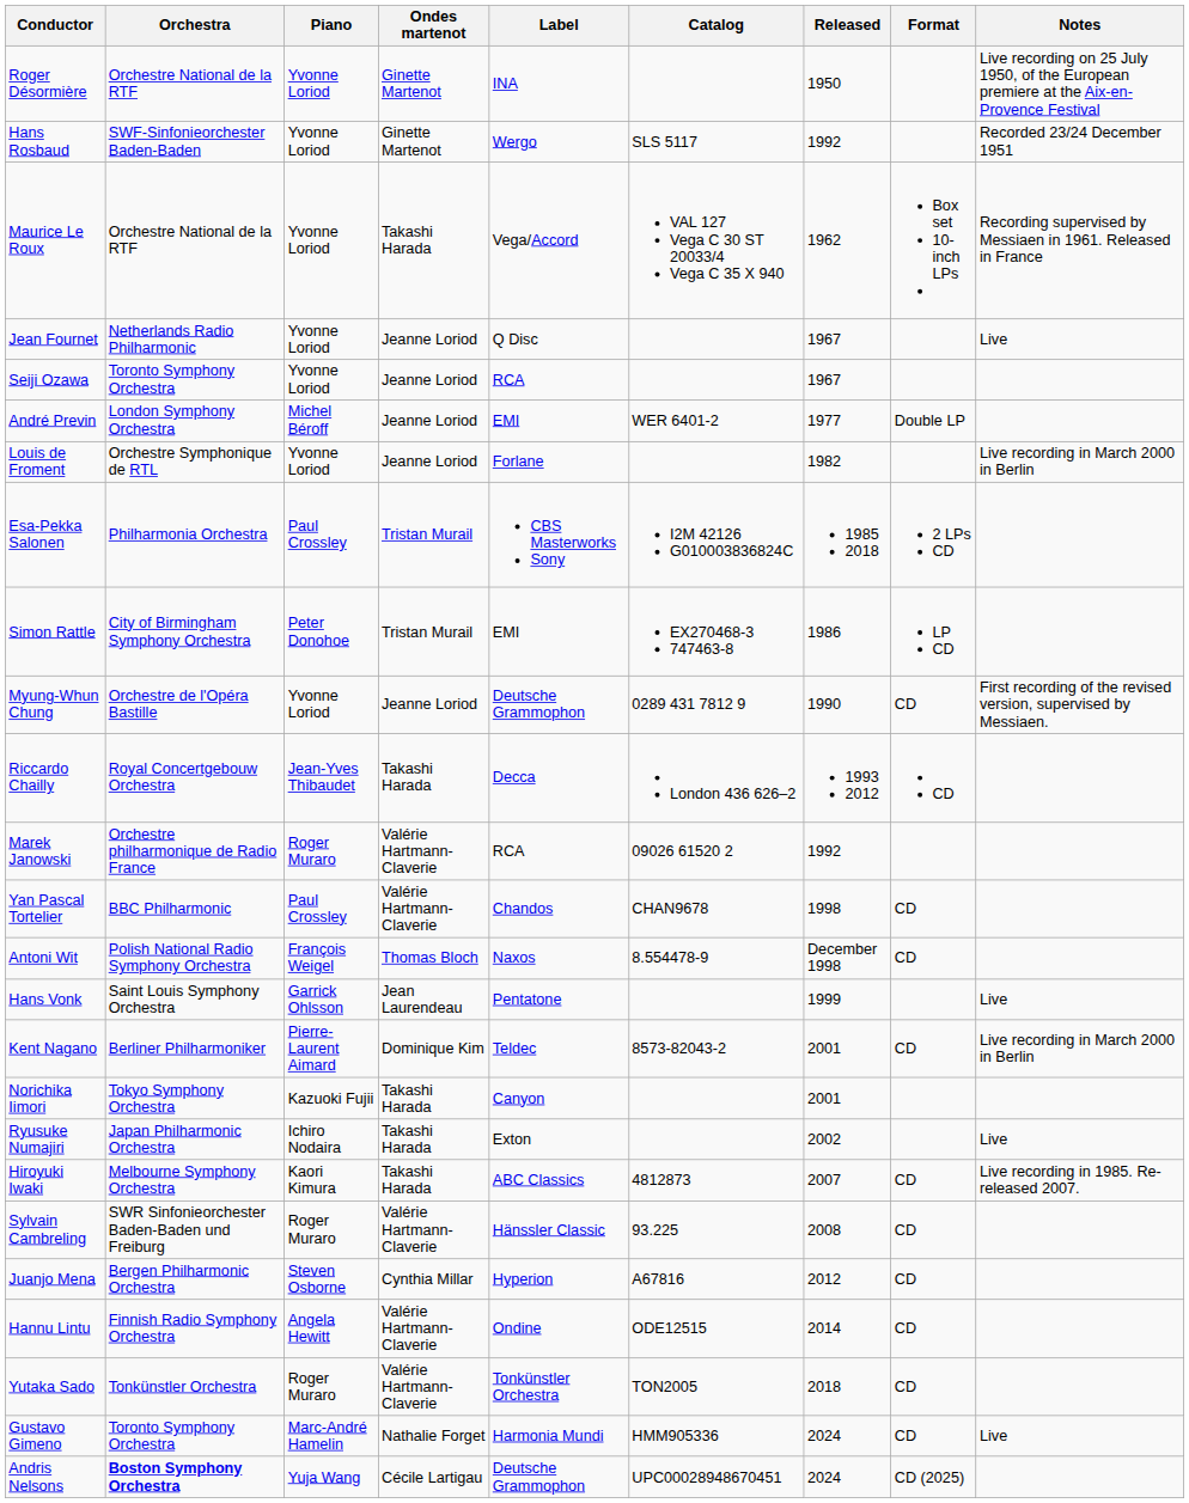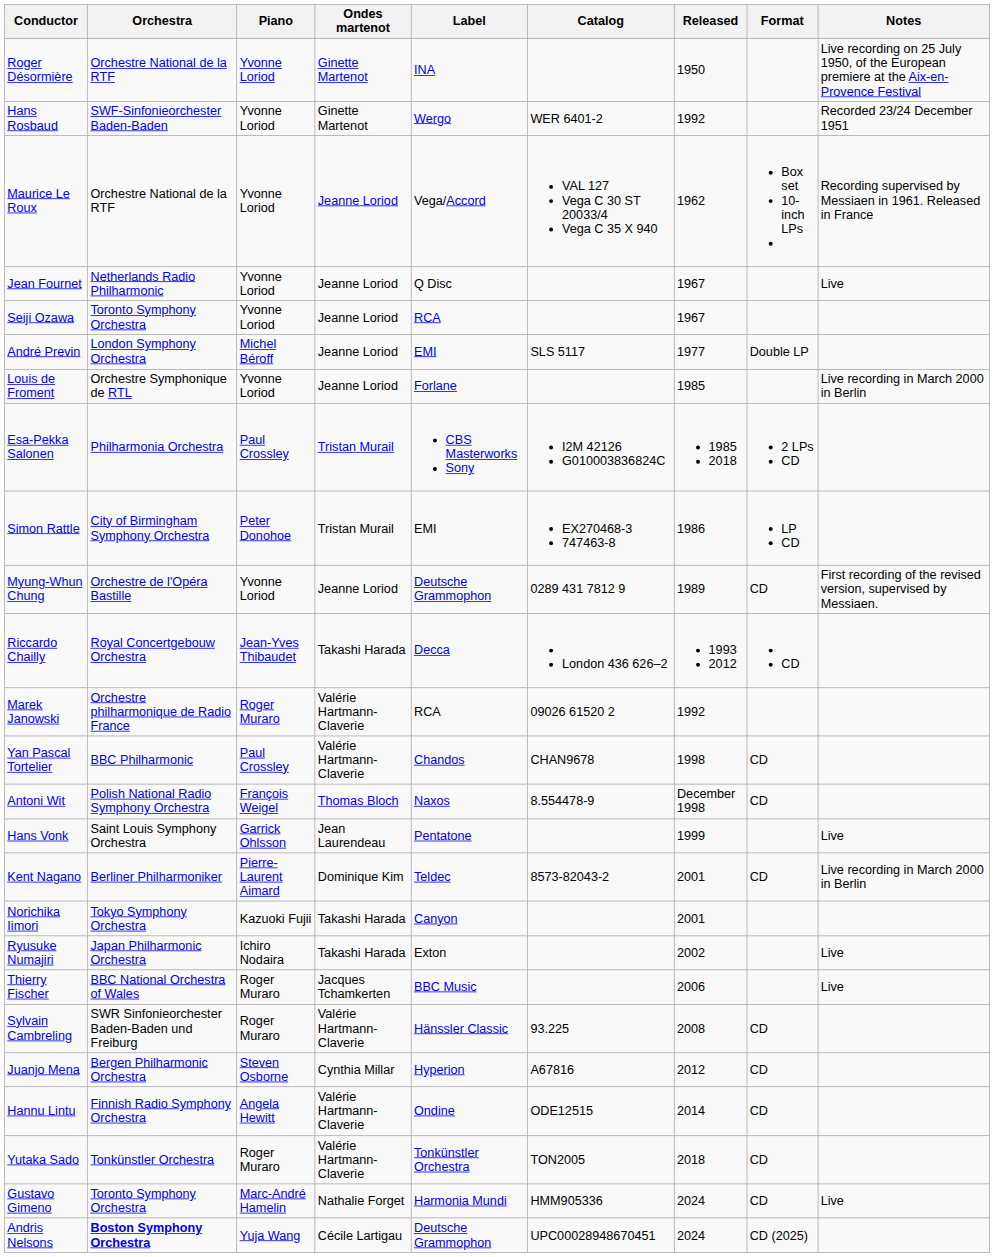Hans Rosbaud | Catalog: SLS 5117 -> WER 6401-2
Maurice Le Roux | Ondes martenot: Takashi Harada -> Jeanne Loriod
André Previn | Catalog: WER 6401-2 -> SLS 5117
Louis de Froment | Released: 1982 -> 1985
Myung-Whun Chung | Released: 1990 -> 1989
+ row: Thierry Fischer | BBC National Orchestra of Wales | Roger Muraro | Jacques Tchamkerten | BBC Music | 2006 | Live
- row: Hiroyuki Iwaki | Melbourne Symphony Orchestra | Kaori Kimura | Takashi Harada | ABC Classics | 4812873 | 2007 | CD | Live recording in 1985. Re-released 2007.
